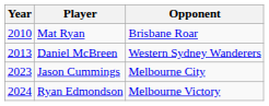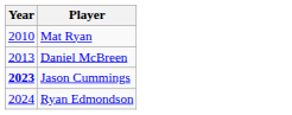- column: Opponent | Brisbane Roar | Western Sydney Wanderers | Melbourne City | Melbourne Victory
Jason Cummings | Year: normal -> bold
